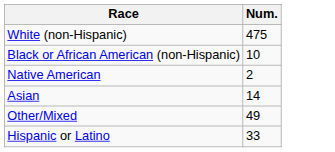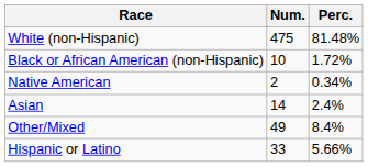+ column: Perc. | 81.48% | 1.72% | 0.34% | 2.4% | 8.4% | 5.66%
